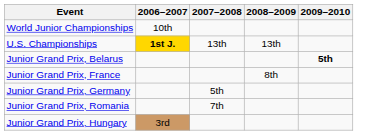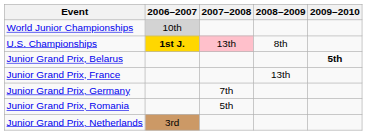World Junior Championships | 2006–2007: no background -> lightgrey background
U.S. Championships | 2007–2008: no background -> pink background
U.S. Championships | 2008–2009: 13th -> 8th
Junior Grand Prix, France | 2008–2009: 8th -> 13th
Junior Grand Prix, Germany | 2007–2008: 5th -> 7th
Junior Grand Prix, Romania | 2007–2008: 7th -> 5th
+ row: Junior Grand Prix, Netherlands | 3rd
- row: Junior Grand Prix, Hungary | 3rd
